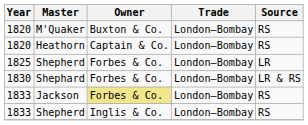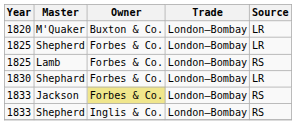M'Quaker | Source: RS -> LR
- row: 1820 | Heathorn | Captain & Co. | London–Bombay | RS
+ row: 1825 | Lamb | Forbes & Co. | London–Bombay | RS
Shephard | Source: LR & RS -> LR
